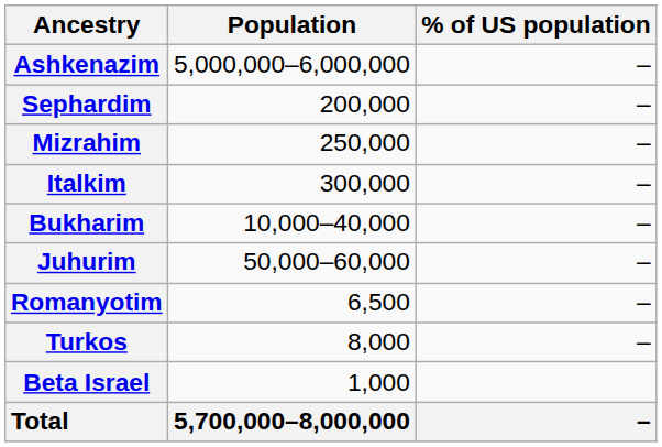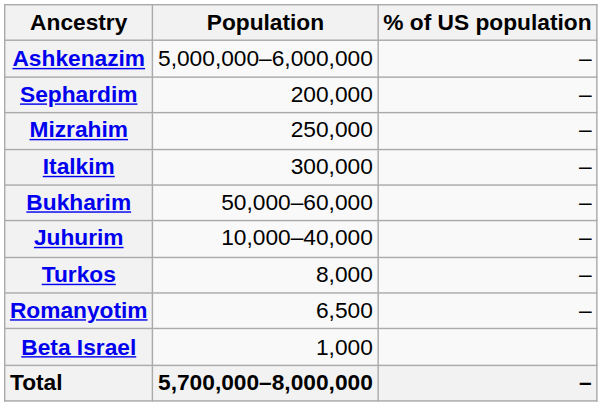Bukharim | Population: 10,000–40,000 -> 50,000–60,000
Juhurim | Population: 50,000–60,000 -> 10,000–40,000
rows swapped: Turkos <-> Romanyotim
